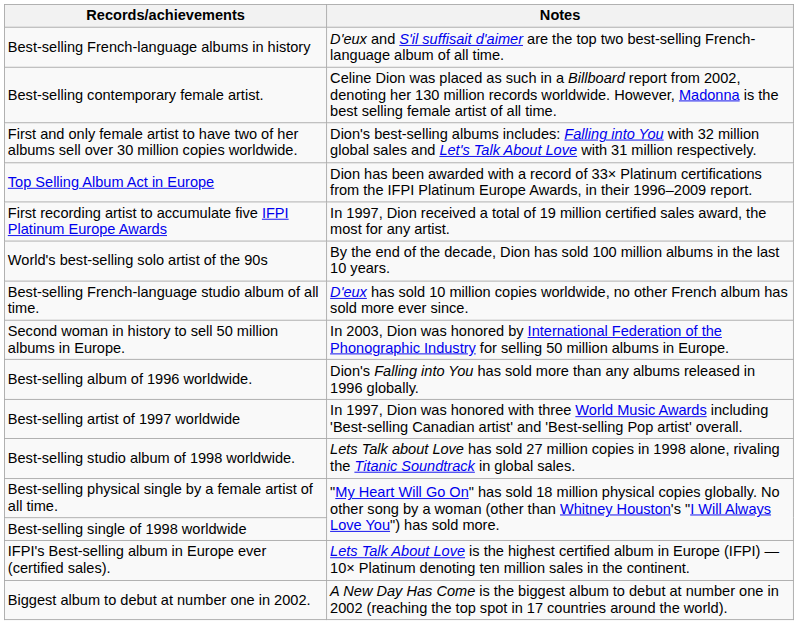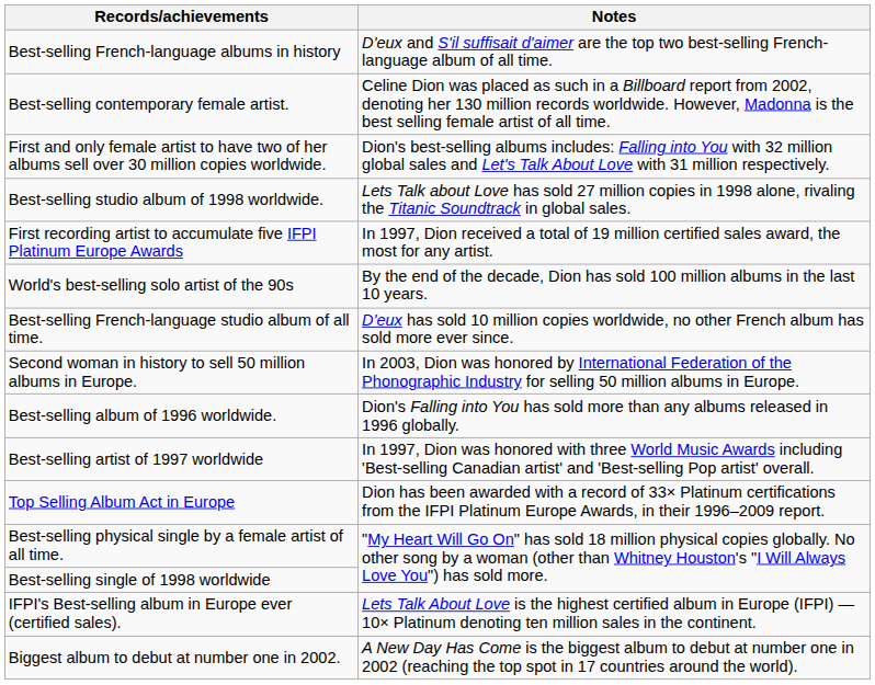rows swapped: Top Selling Album Act in Europe <-> Best-selling studio album of 1998 worldwide.
